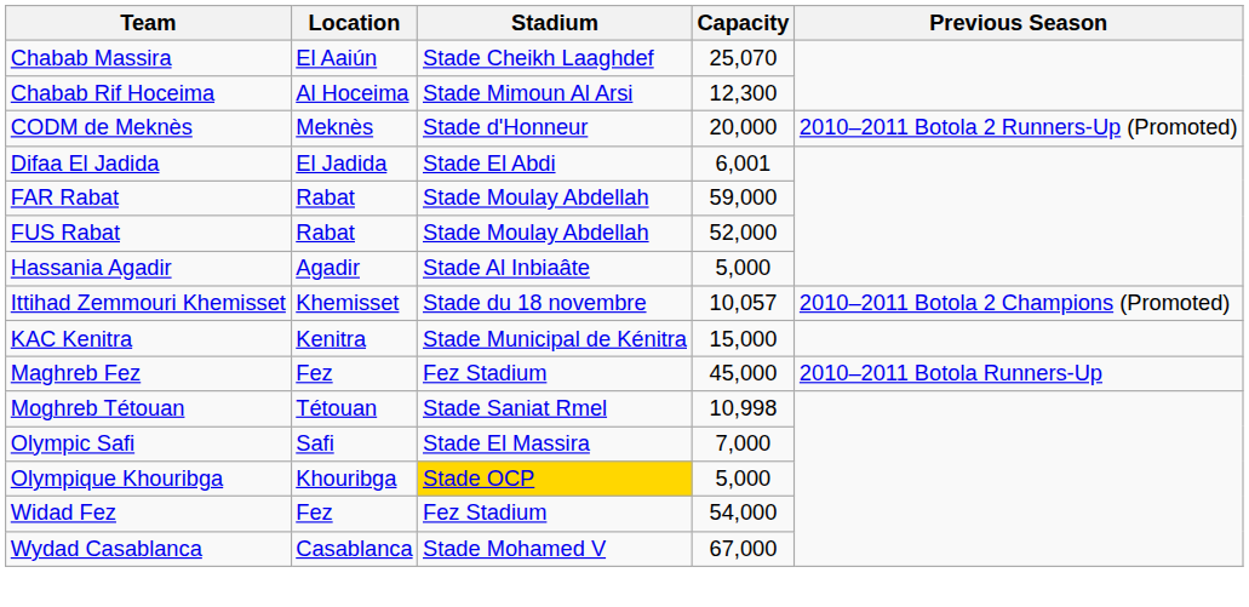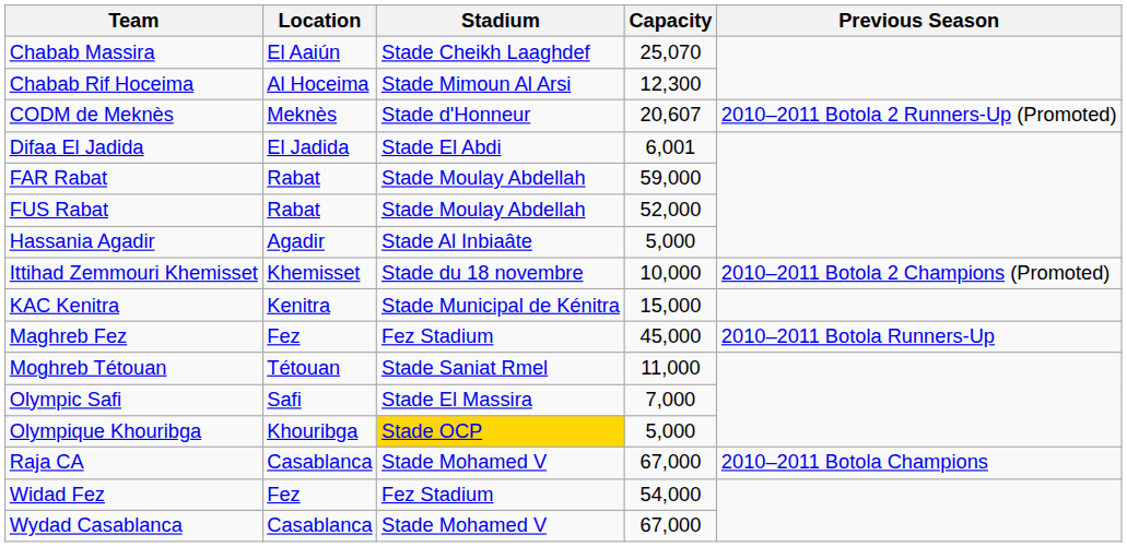CODM de Meknès | Capacity: 20,000 -> 20,607
Ittihad Zemmouri Khemisset | Capacity: 10,057 -> 10,000
Moghreb Tétouan | Capacity: 10,998 -> 11,000
+ row: Raja CA | Casablanca | Stade Mohamed V | 67,000 | 2010–2011 Botola Champions
